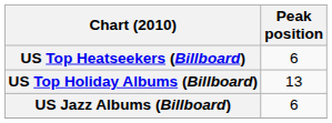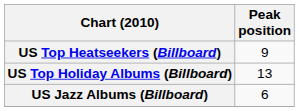US Top Heatseekers (Billboard) | Peak position: 6 -> 9
